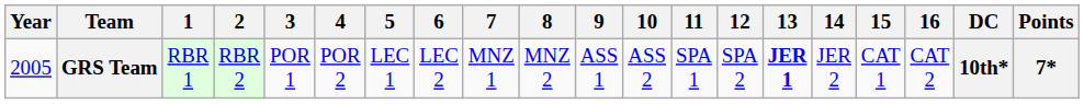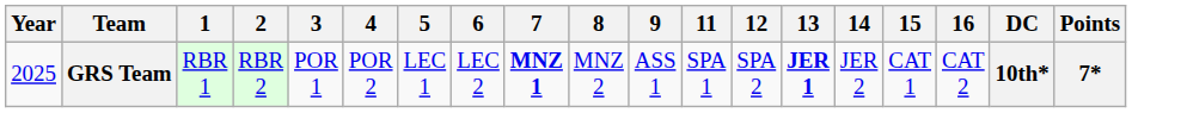- column: 10 | ASS 2
GRS Team | Year: 2005 -> 2025
GRS Team | 7: normal -> bold
